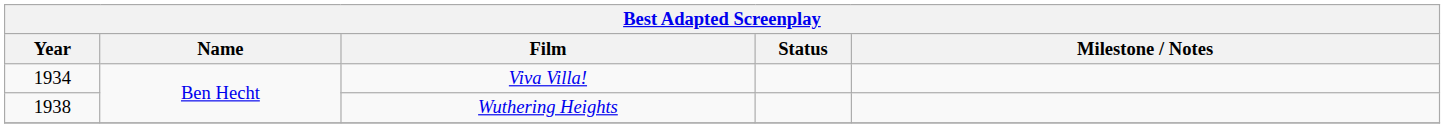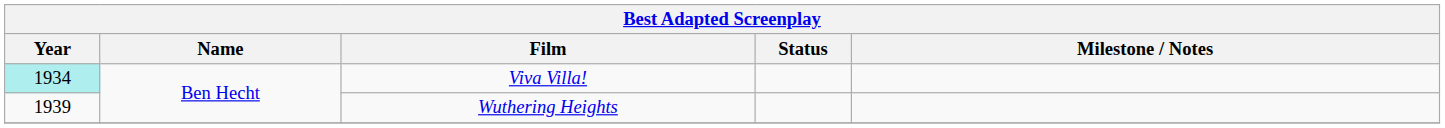Viva Villa! | Year: no background -> paleturquoise background
Wuthering Heights | Year: 1938 -> 1939
